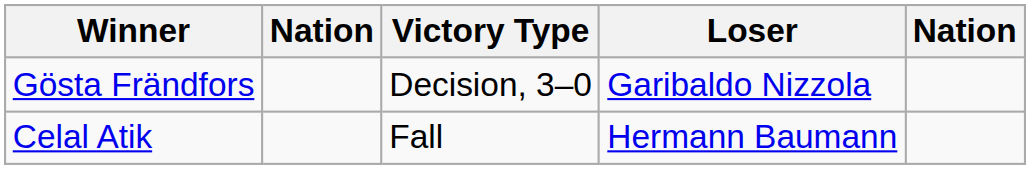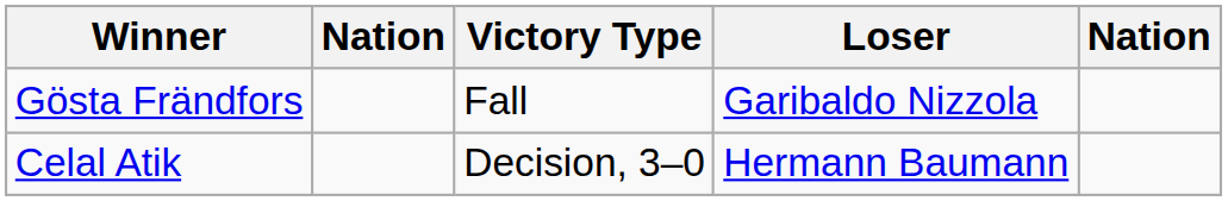Gösta Frändfors | Victory Type: Decision, 3–0 -> Fall
Celal Atik | Victory Type: Fall -> Decision, 3–0
